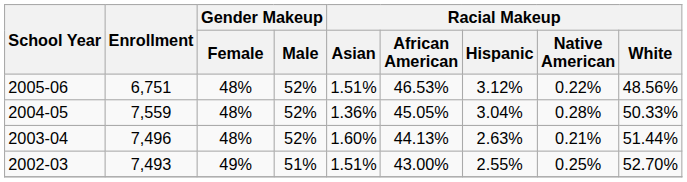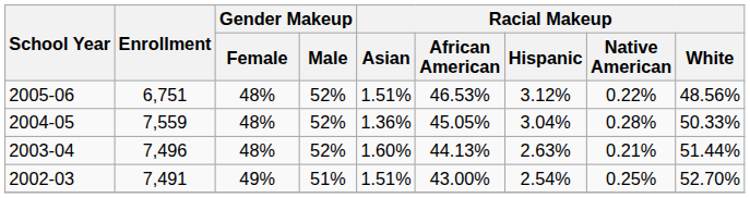2002-03 | Enrollment: 7,493 -> 7,491
2002-03 | Racial Makeup / Hispanic: 2.55% -> 2.54%
